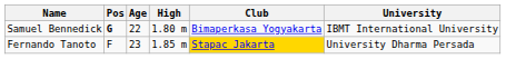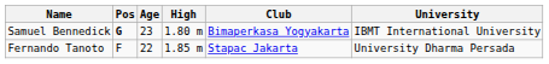Samuel Bennedick | Age: 22 -> 23
Fernando Tanoto | Age: 23 -> 22
Fernando Tanoto | Club: gold background -> no background
